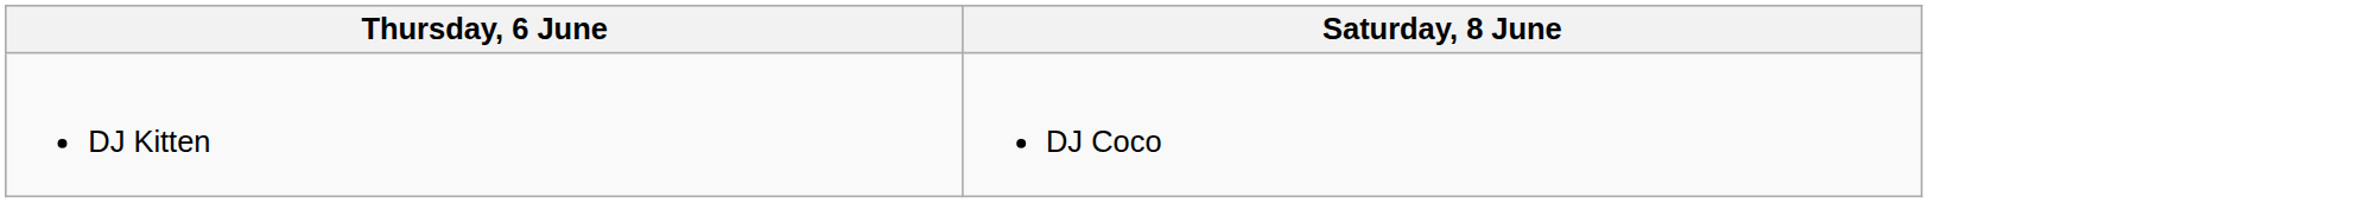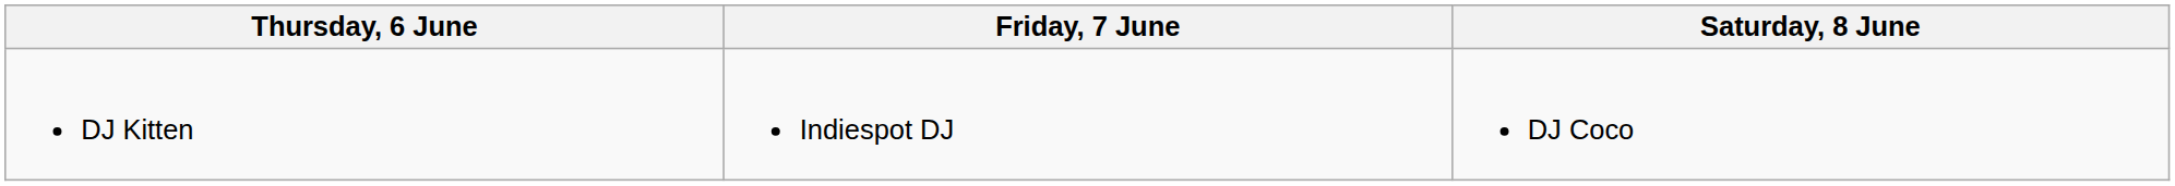+ column: Friday, 7 June | Indiespot DJ
